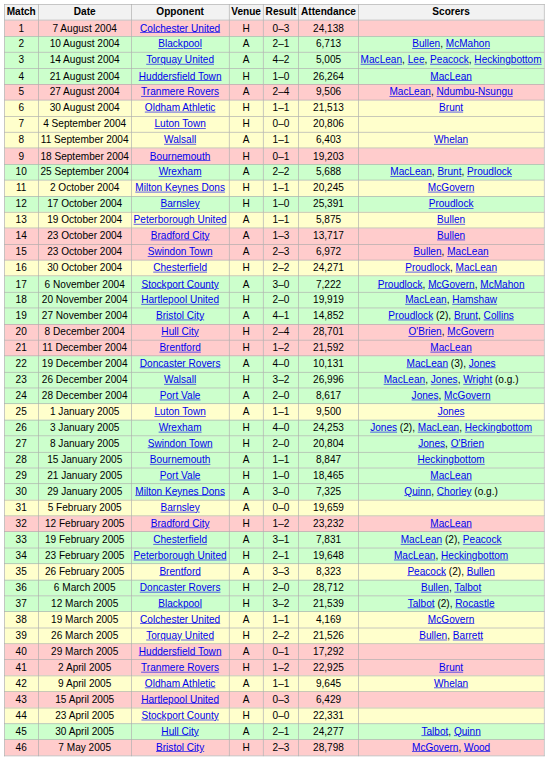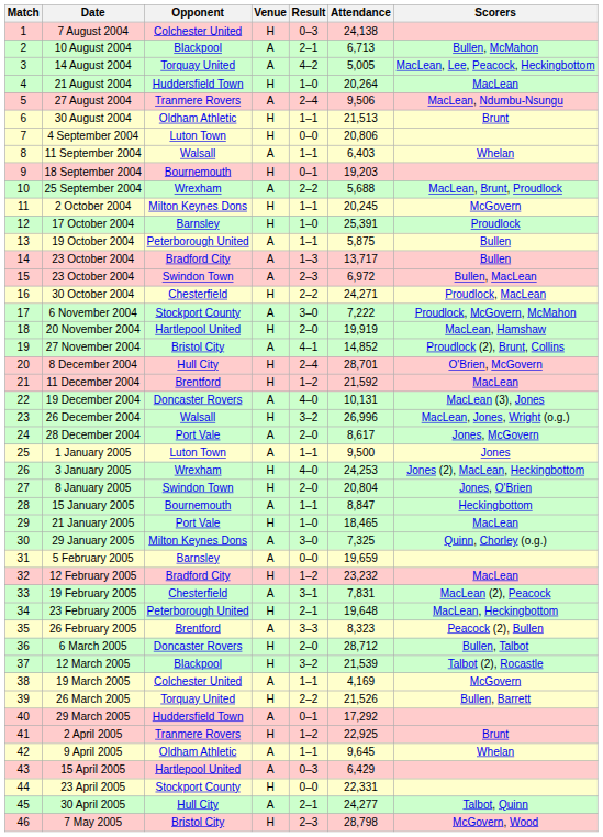21 August 2004 | Attendance: 26,264 -> 20,264
